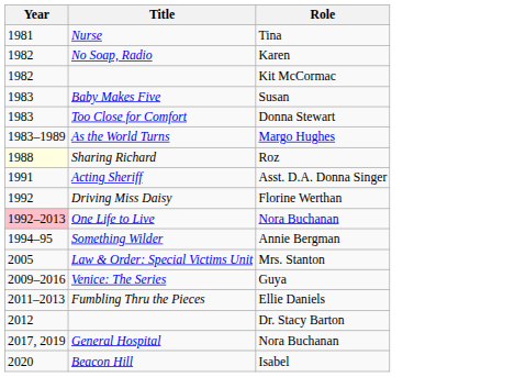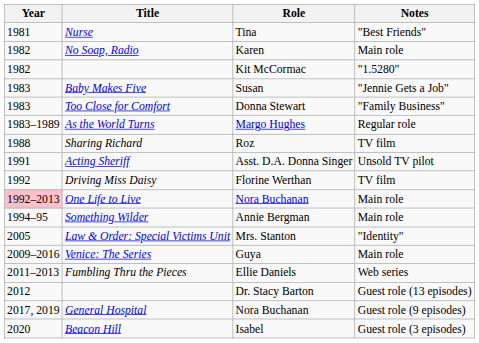+ column: Notes | "Best Friends" | Main role | "1.5280" | "Jennie Gets a Job" | "Family Business" | Regular role | TV film | Unsold TV pilot | TV film | Main role | Main role | "Identity" | Main role | Web series | Guest role (13 episodes) | Guest role (9 episodes) | Guest role (3 episodes)
Sharing Richard | Year: lightyellow background -> no background
